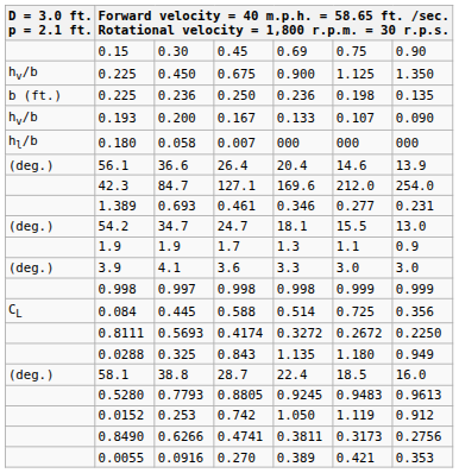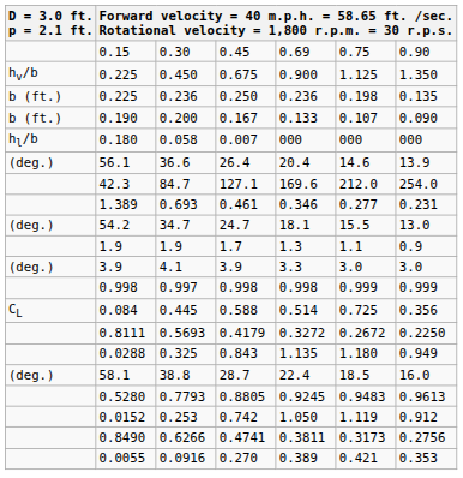0.200 | D = 3.0 ft. p = 2.1 ft.: hv/b -> b (ft.)
0.200 | column 2: 0.193 -> 0.190
4.1 | column 4: 3.6 -> 3.9
0.5693 | column 4: 0.4174 -> 0.4179
